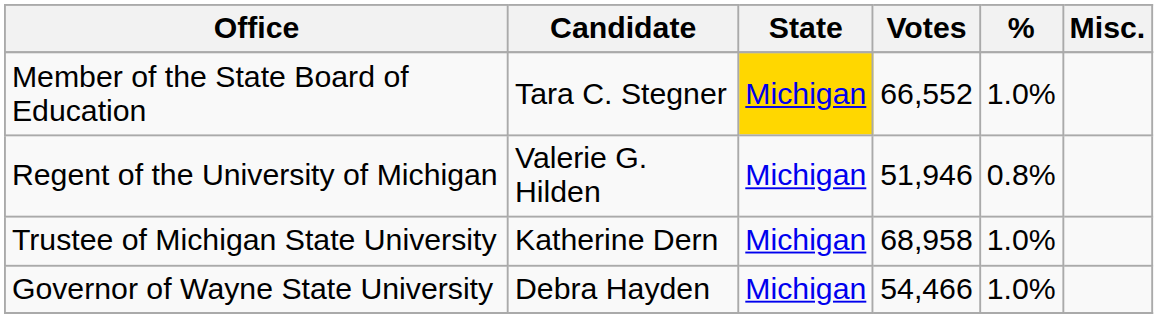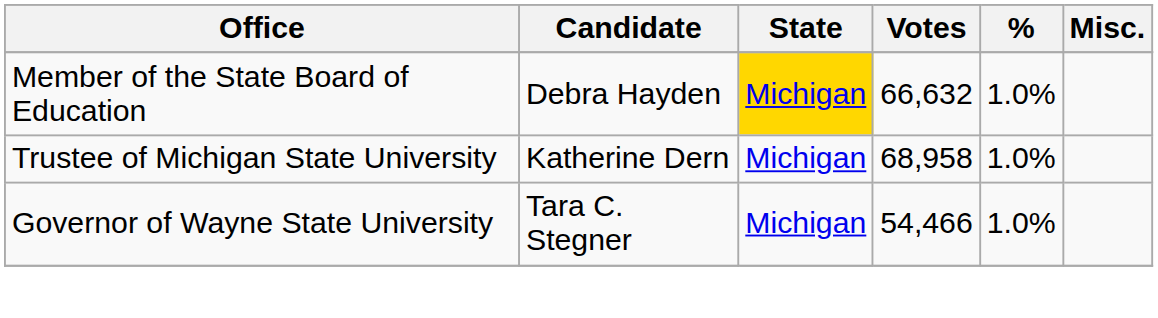Member of the State Board of Education | Candidate: Tara C. Stegner -> Debra Hayden
Member of the State Board of Education | Votes: 66,552 -> 66,632
- row: Regent of the University of Michigan | Valerie G. Hilden | Michigan | 51,946 | 0.8%
Governor of Wayne State University | Candidate: Debra Hayden -> Tara C. Stegner
